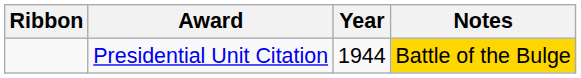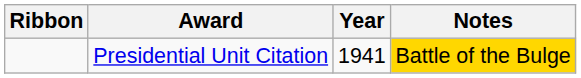Presidential Unit Citation | Year: 1944 -> 1941
